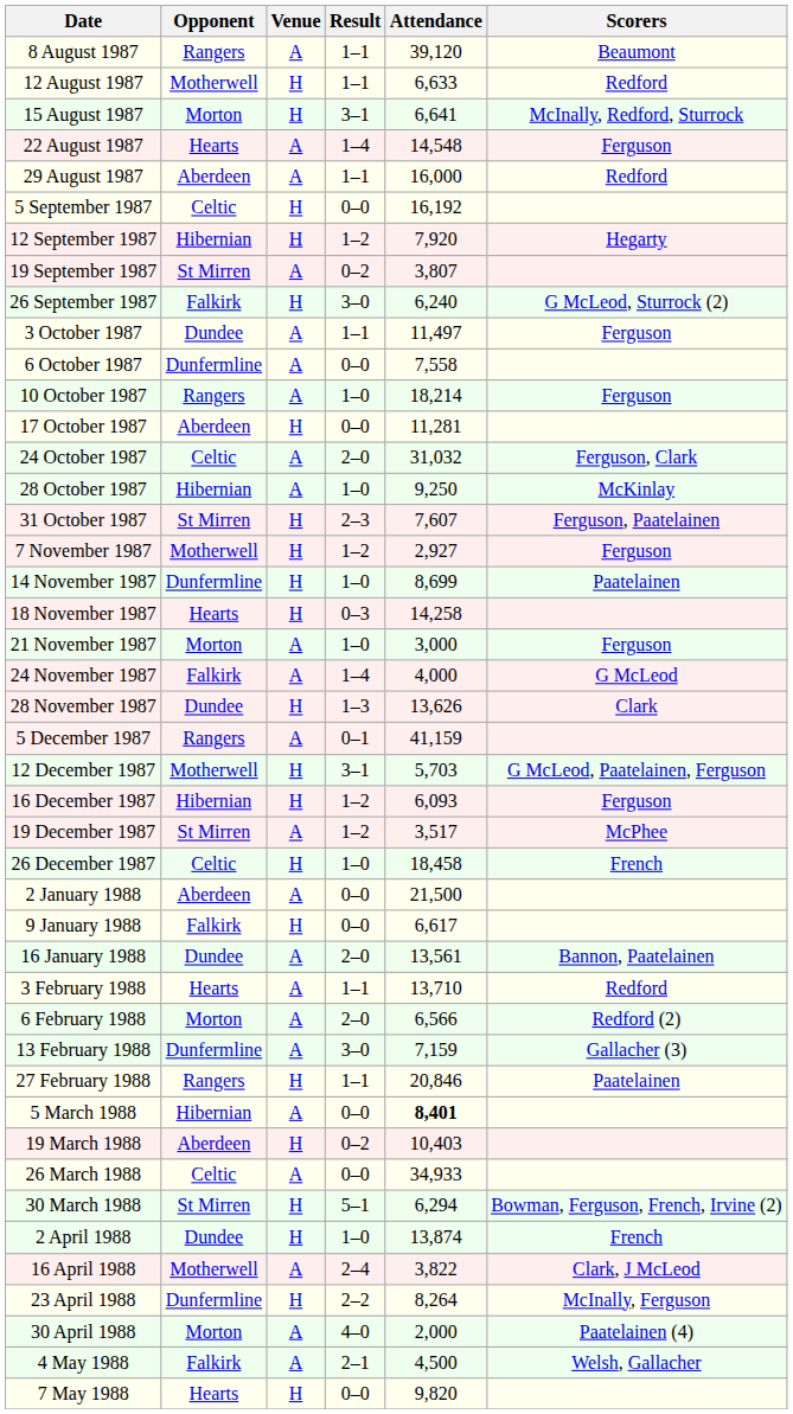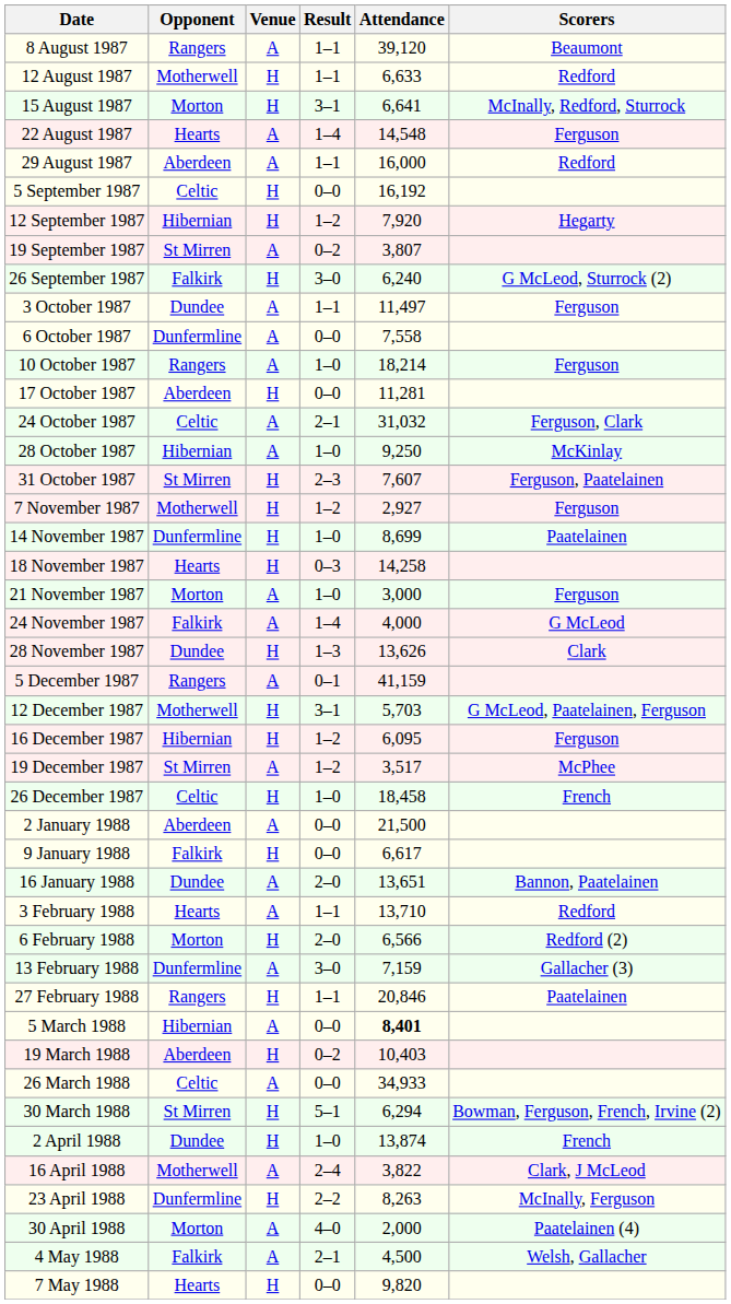24 October 1987 | Result: 2–0 -> 2–1
16 December 1987 | Attendance: 6,093 -> 6,095
16 January 1988 | Attendance: 13,561 -> 13,651
6 February 1988 | Venue: A -> H
23 April 1988 | Attendance: 8,264 -> 8,263
